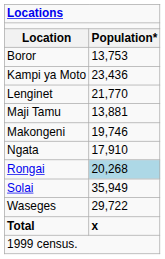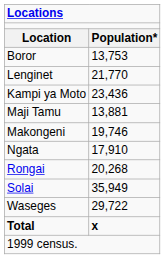rows swapped: Kampi ya Moto <-> Lenginet
Rongai | column 2: lightblue background -> no background
